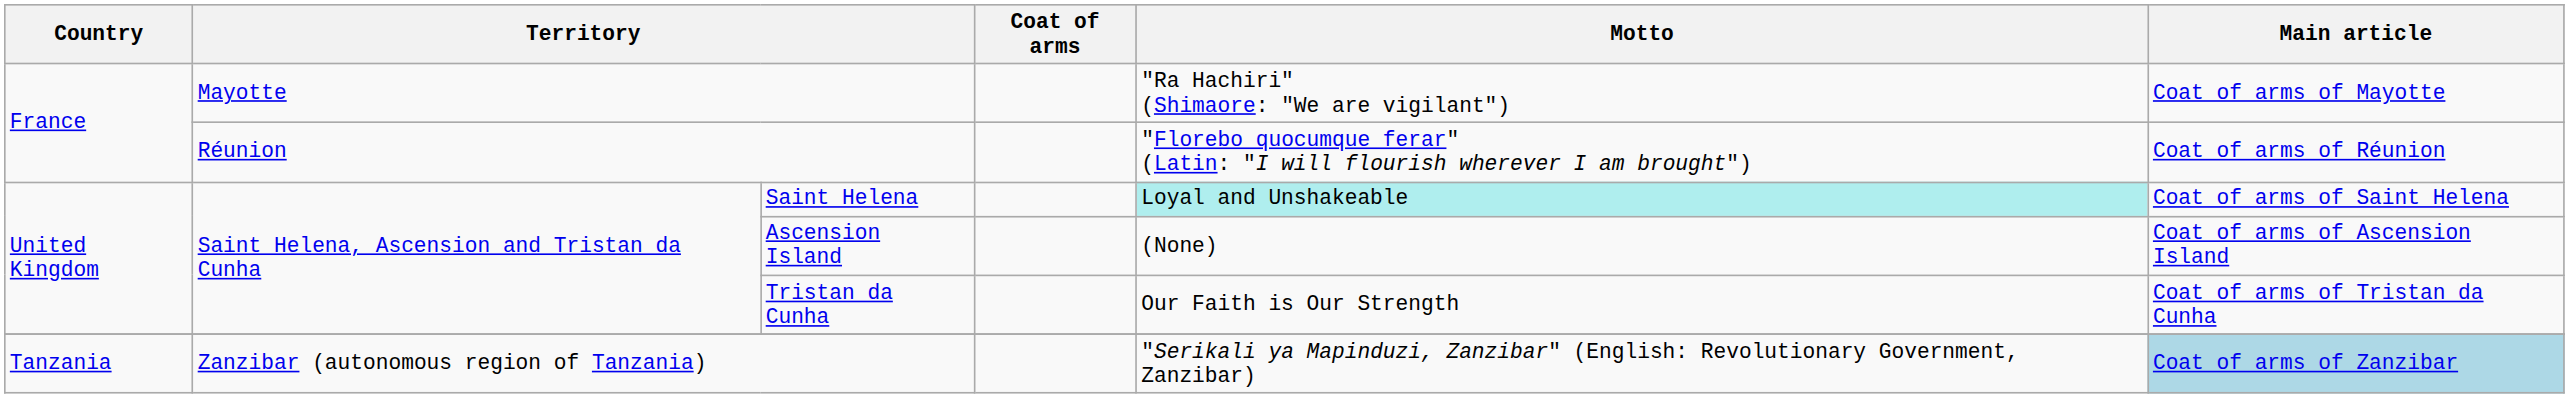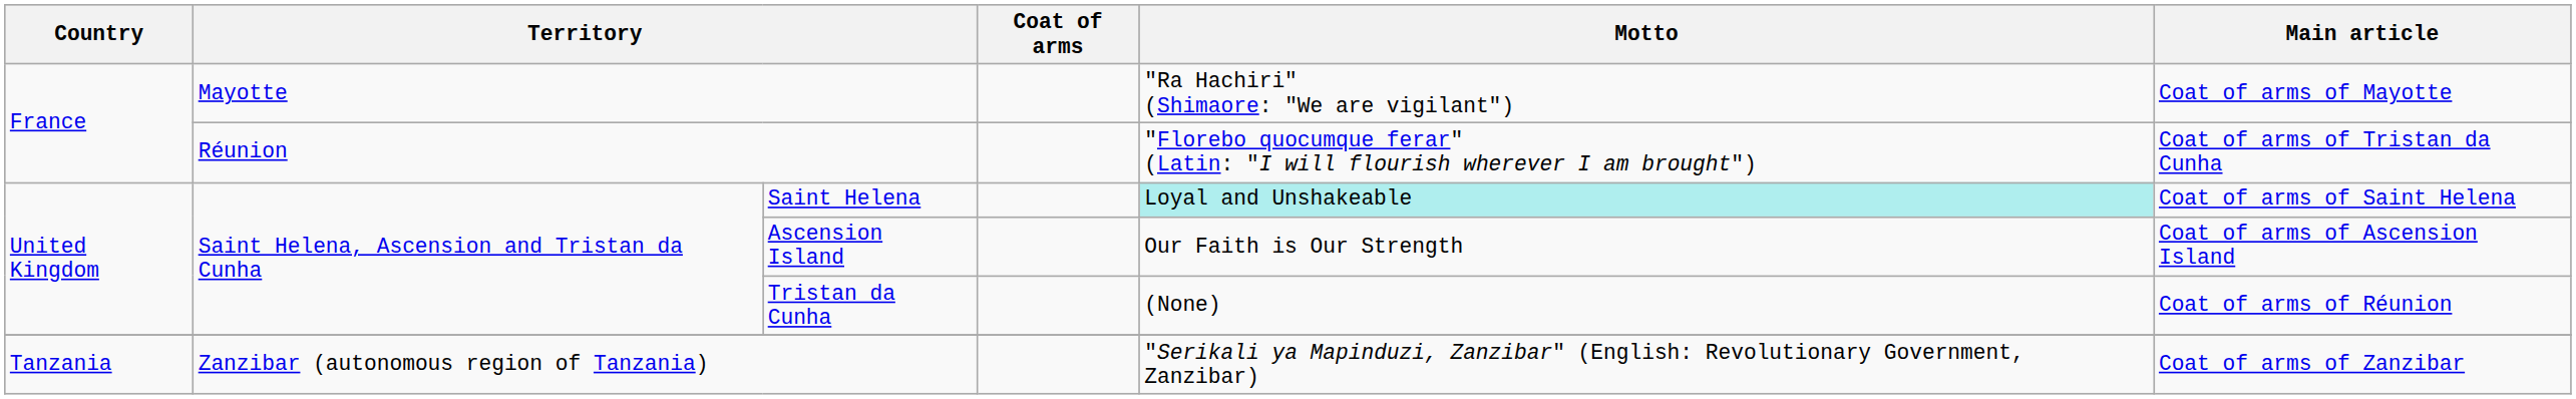Réunion | Main article: Coat of arms of Réunion -> Coat of arms of Tristan da Cunha
Ascension Island | Motto: (None) -> Our Faith is Our Strength
Tristan da Cunha | Motto: Our Faith is Our Strength -> (None)
Tristan da Cunha | Main article: Coat of arms of Tristan da Cunha -> Coat of arms of Réunion
Zanzibar (autonomous region of Tanzania) | Main article: lightblue background -> no background
